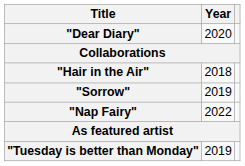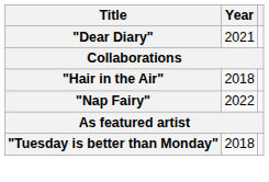"Dear Diary" | Year: 2020 -> 2021
- row: "Sorrow" | 2019
"Tuesday is better than Monday" | Year: 2019 -> 2018
